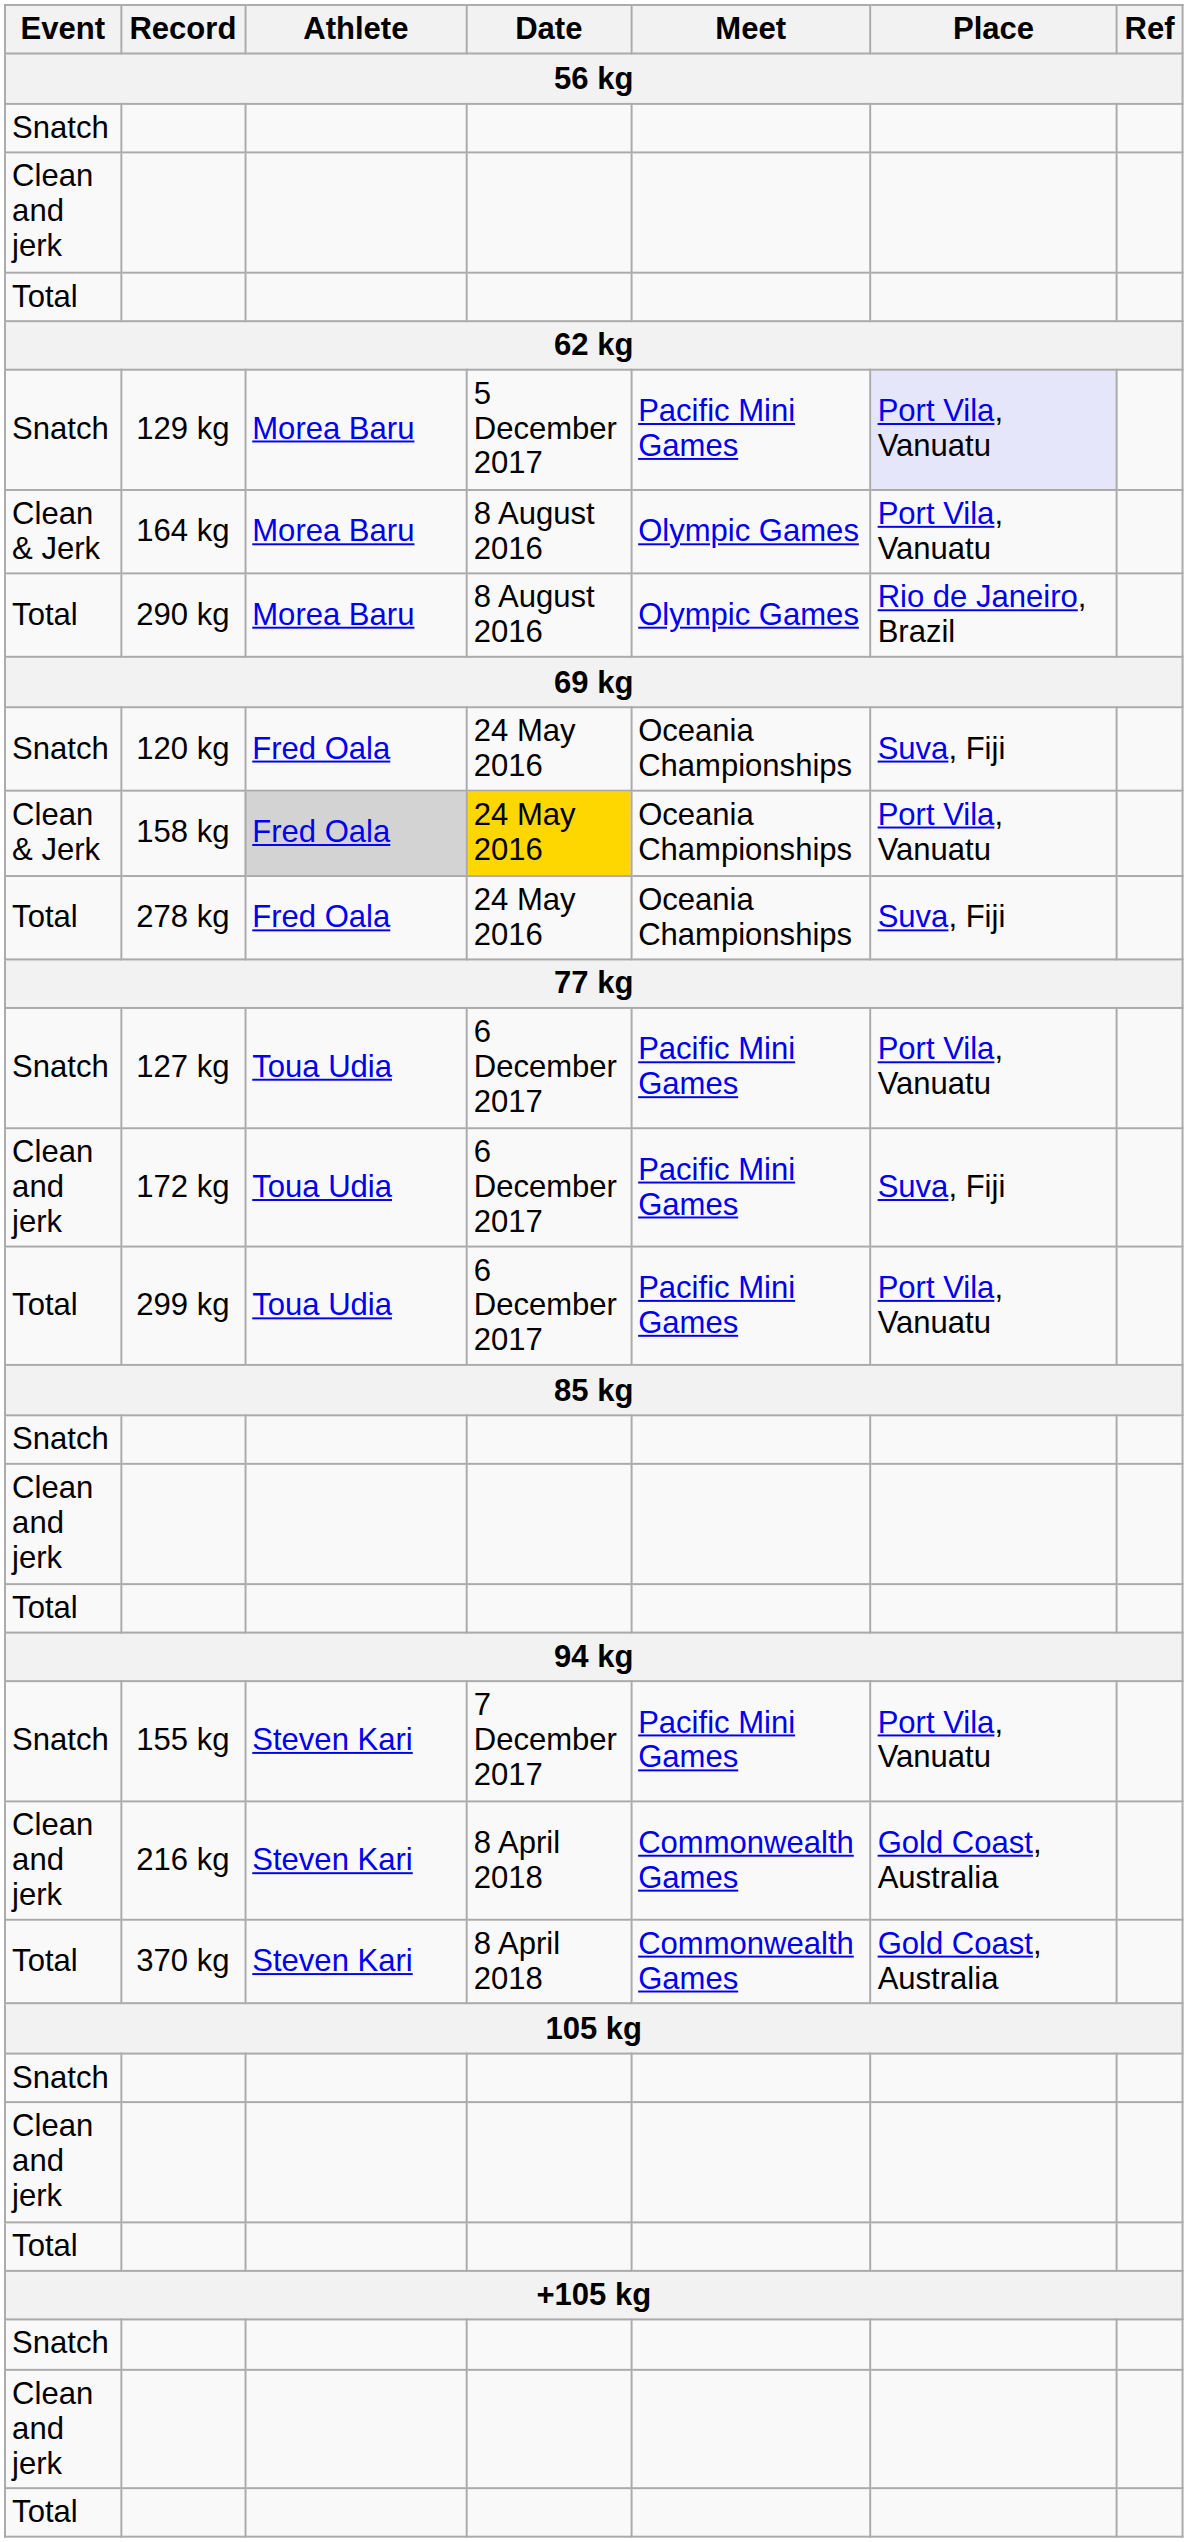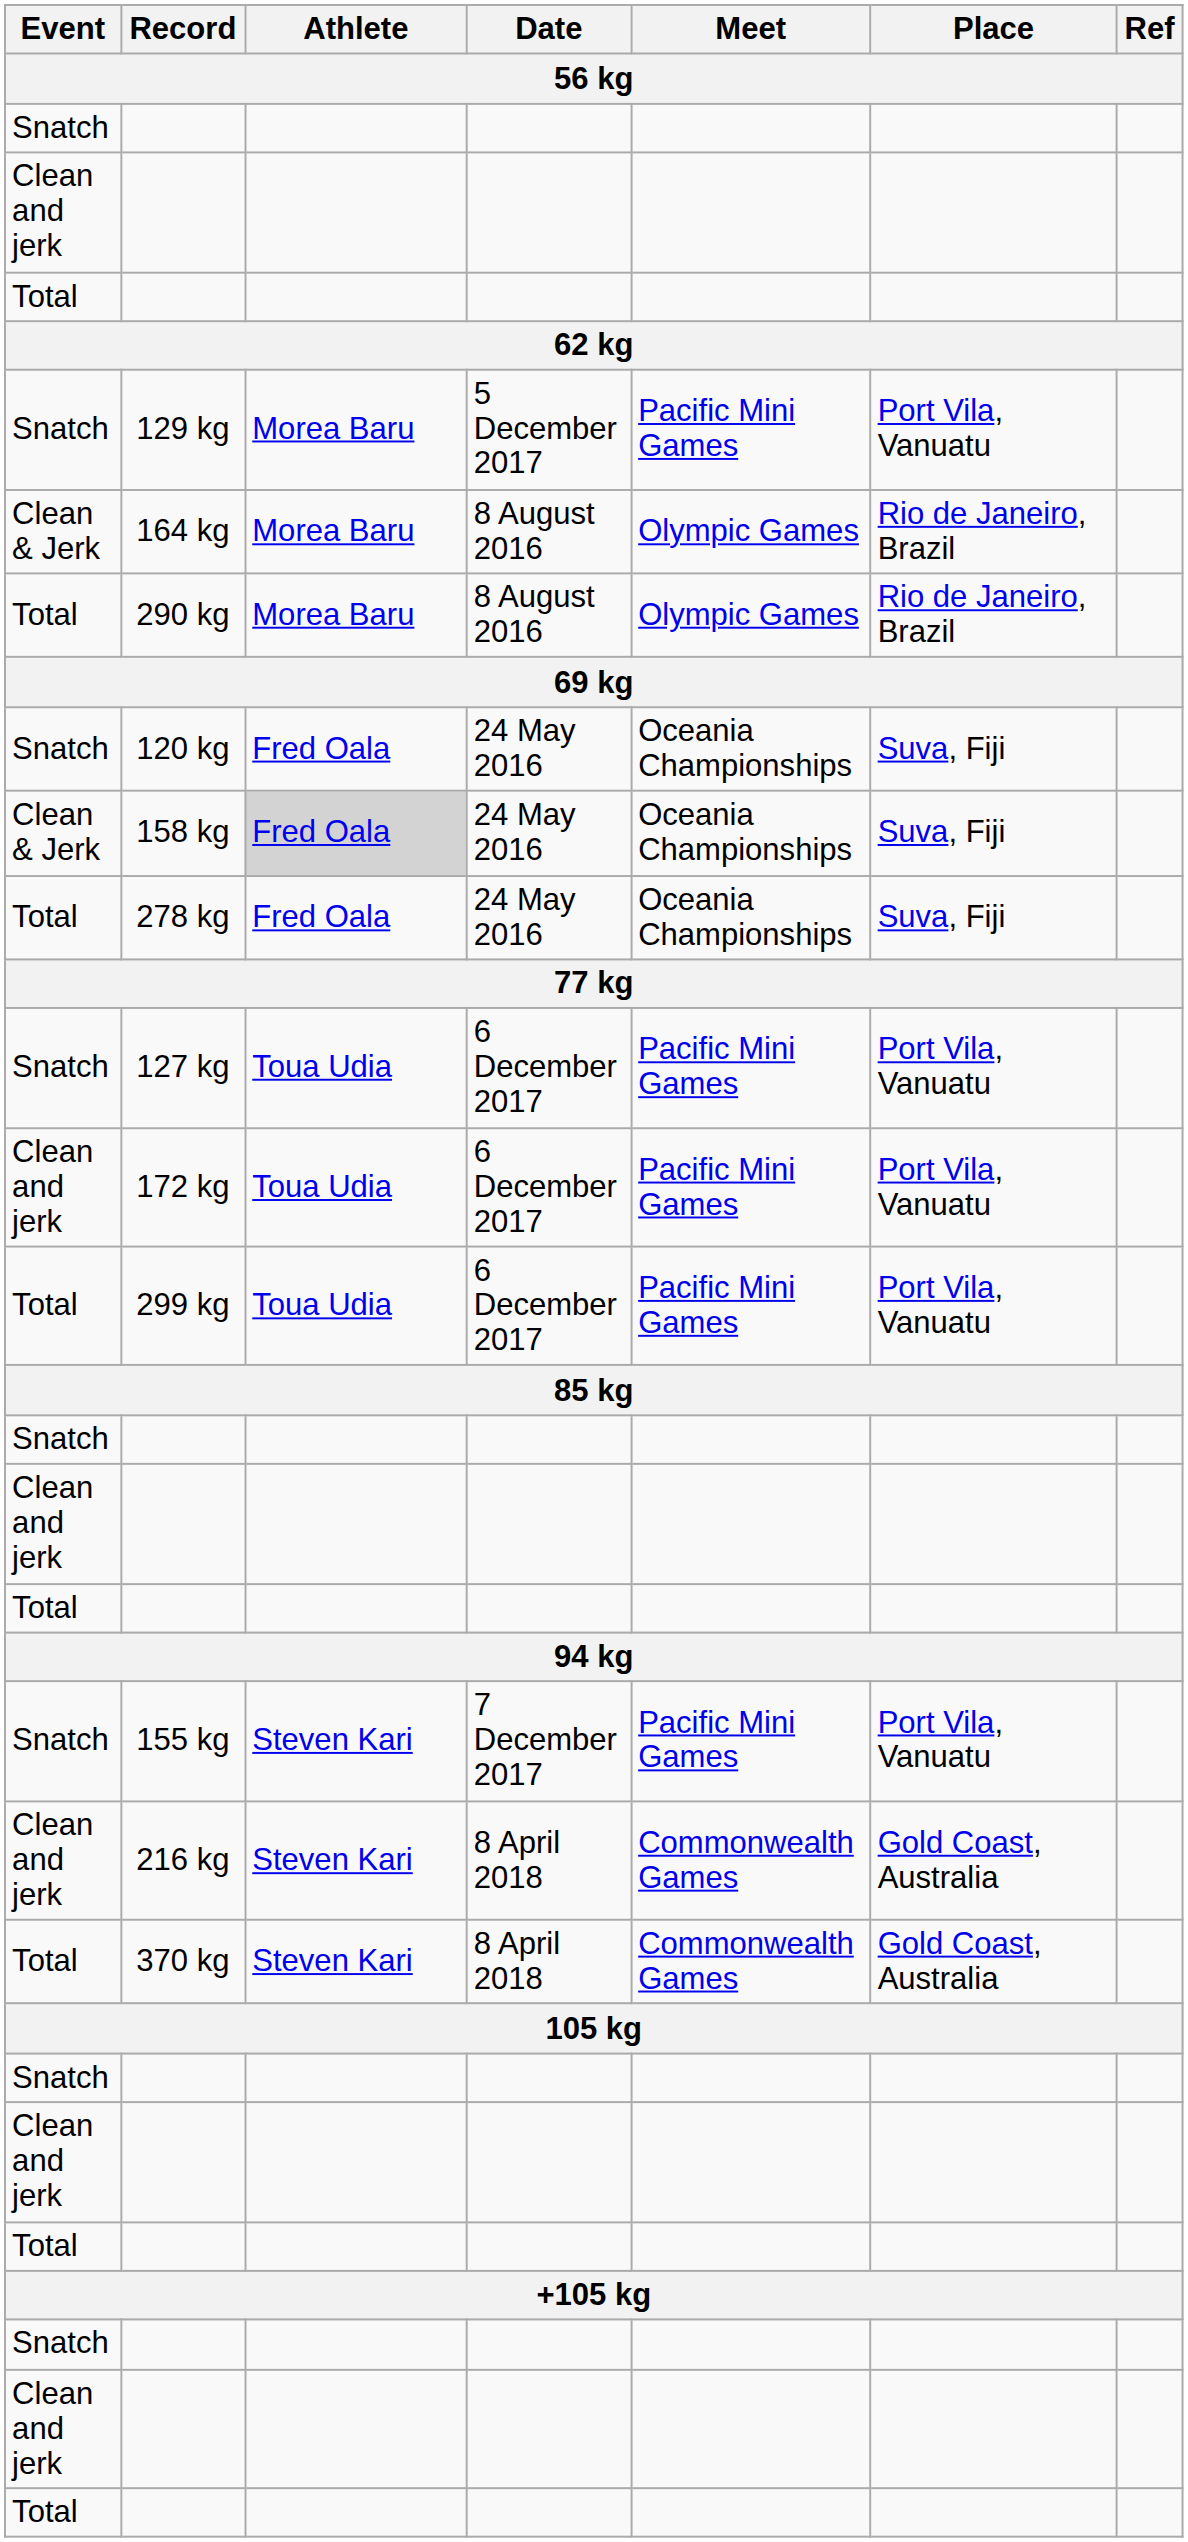129 kg | Place: lavender background -> no background
164 kg | Place: Port Vila, Vanuatu -> Rio de Janeiro, Brazil
158 kg | Date: gold background -> no background
158 kg | Place: Port Vila, Vanuatu -> Suva, Fiji
172 kg | Place: Suva, Fiji -> Port Vila, Vanuatu
